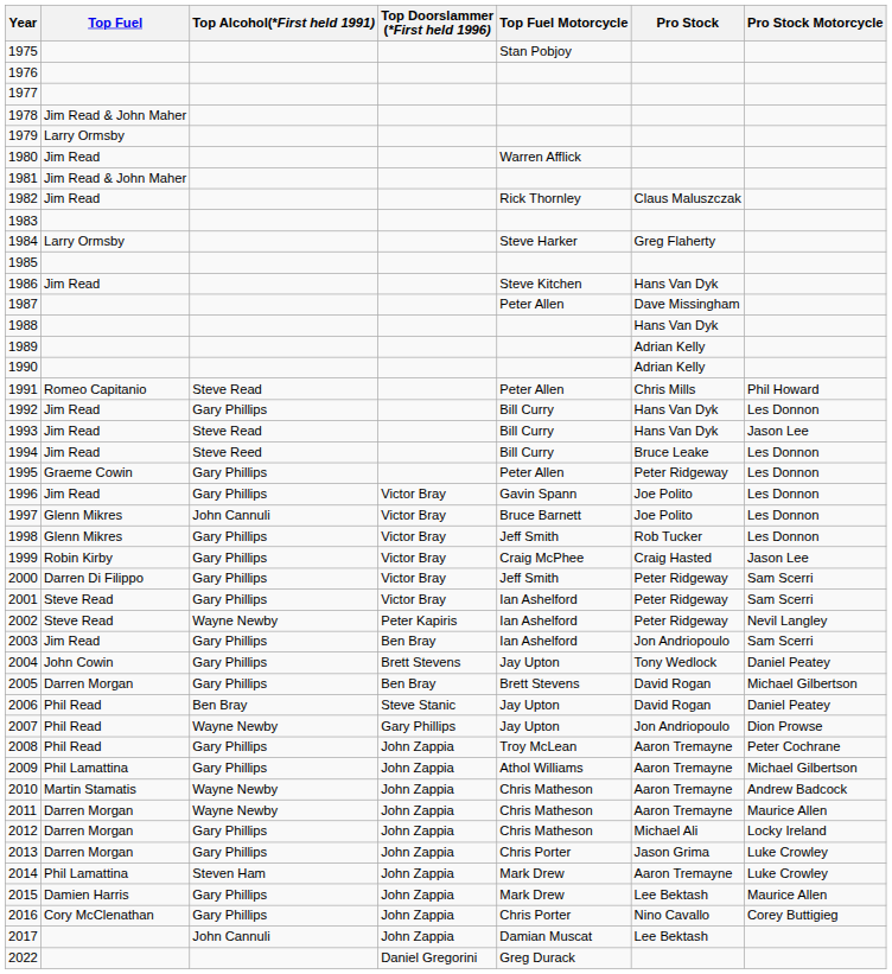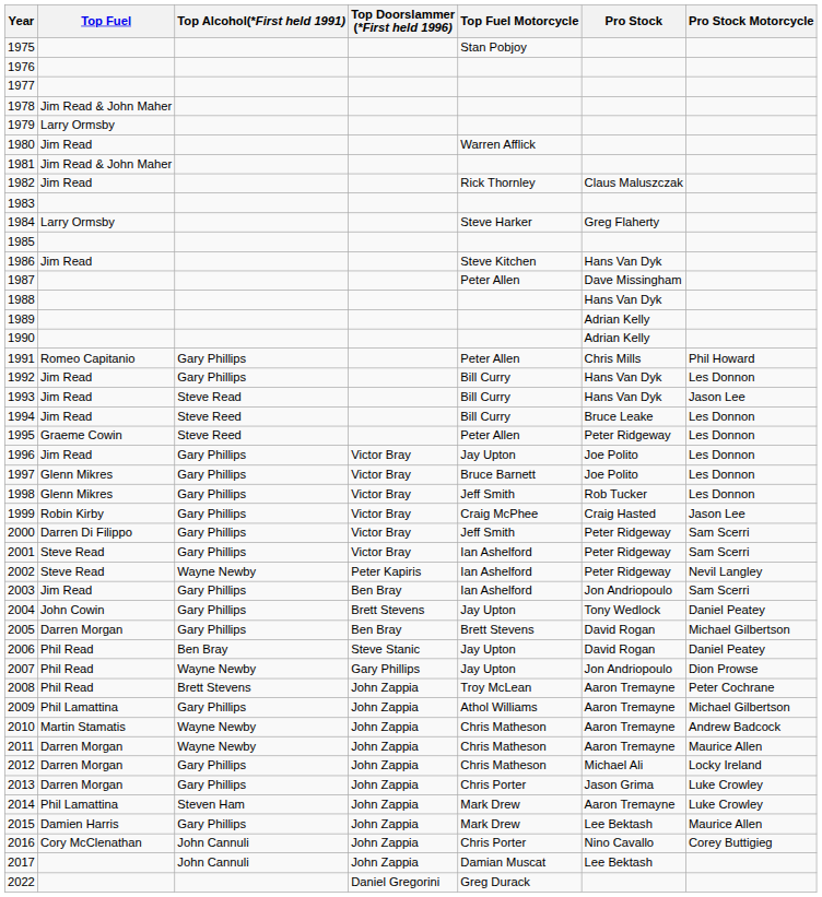1991 | Top Alcohol(*First held 1991): Steve Read -> Gary Phillips
1995 | Top Alcohol(*First held 1991): Gary Phillips -> Steve Reed
1996 | Top Fuel Motorcycle: Gavin Spann -> Jay Upton
1997 | Top Alcohol(*First held 1991): John Cannuli -> Gary Phillips
2008 | Top Alcohol(*First held 1991): Gary Phillips -> Brett Stevens
2016 | Top Alcohol(*First held 1991): Gary Phillips -> John Cannuli
